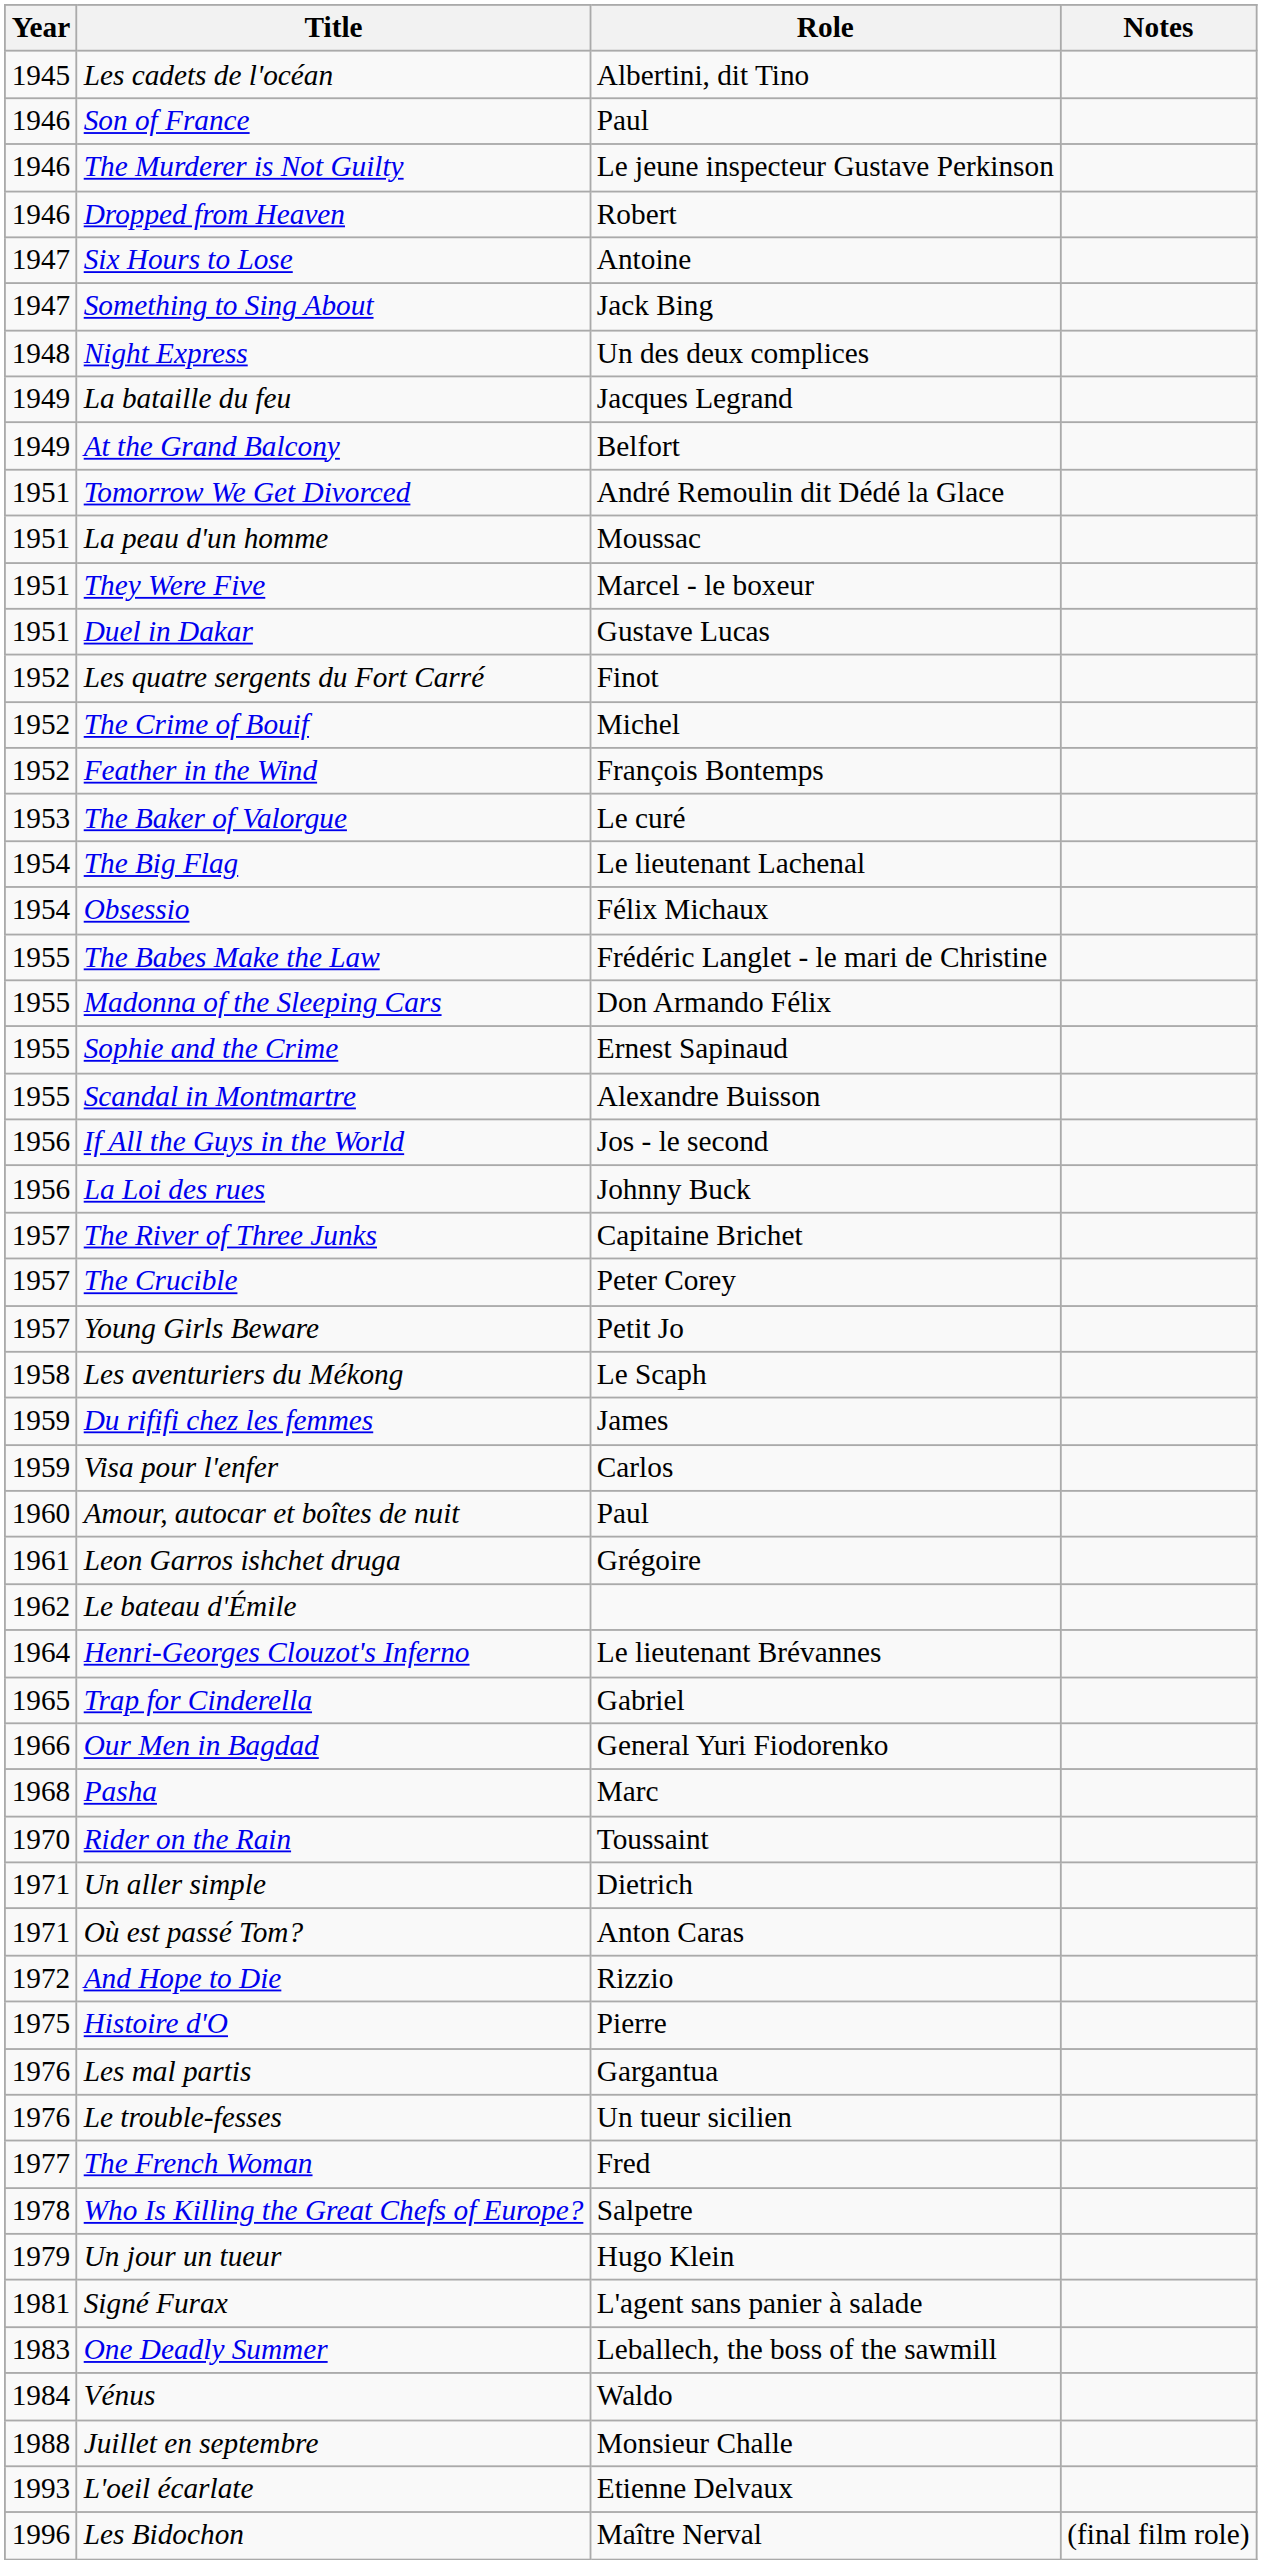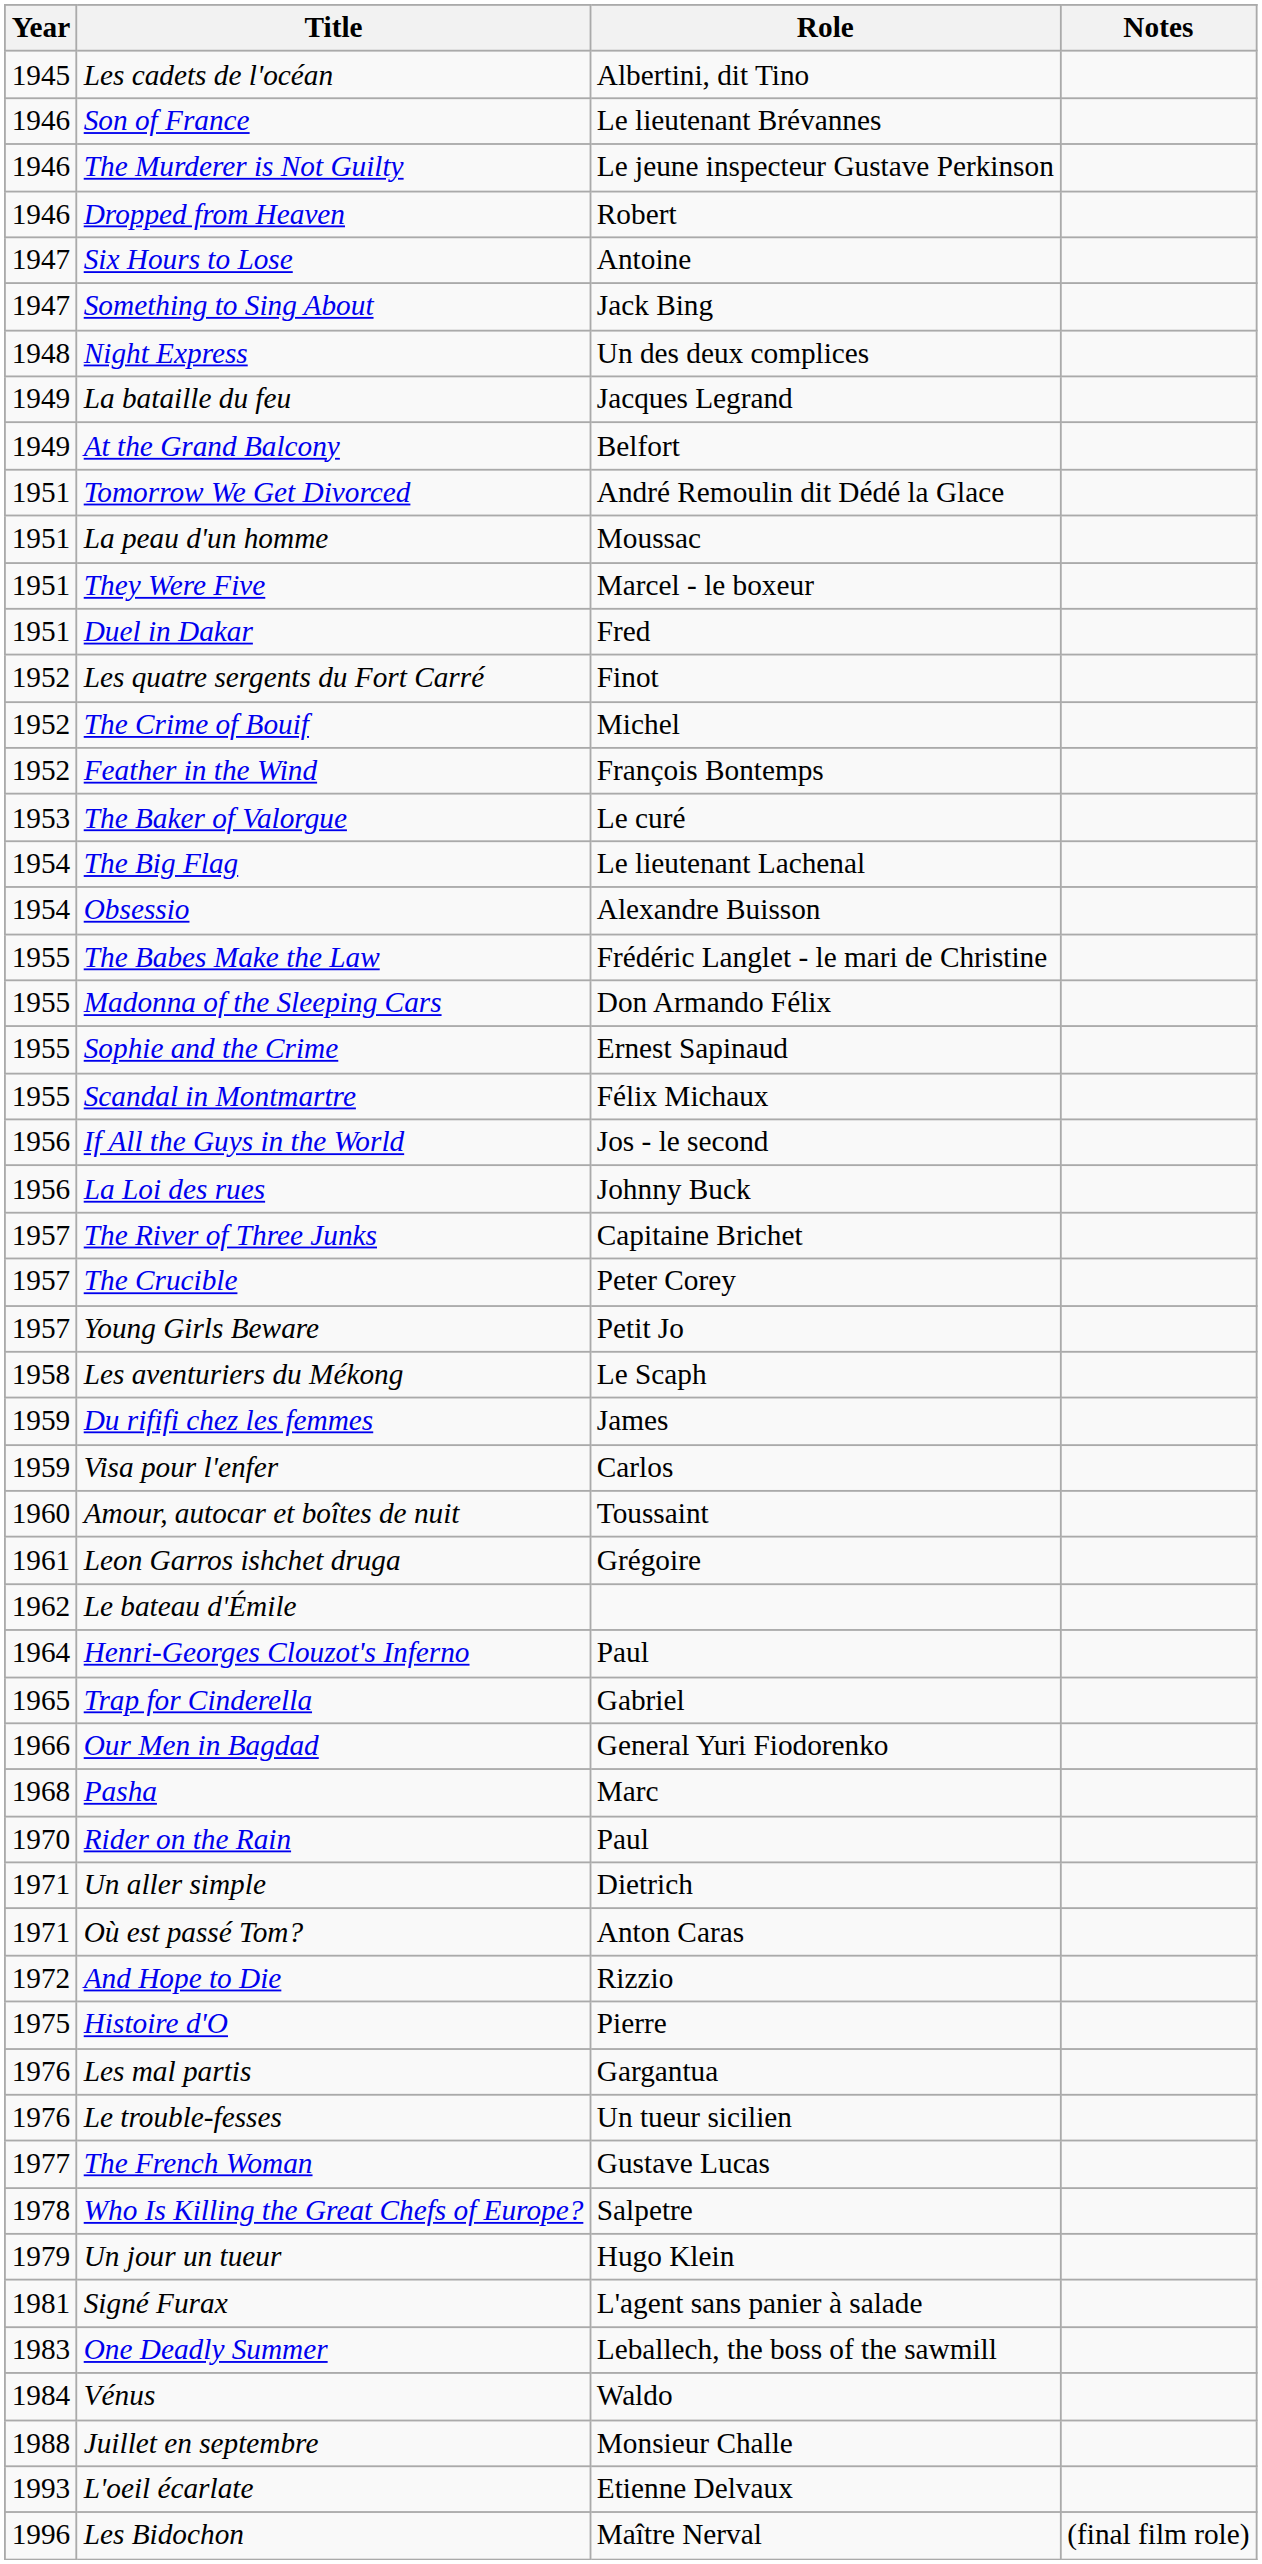Son of France | Role: Paul -> Le lieutenant Brévannes
Duel in Dakar | Role: Gustave Lucas -> Fred
Obsessio | Role: Félix Michaux -> Alexandre Buisson
Scandal in Montmartre | Role: Alexandre Buisson -> Félix Michaux
Amour, autocar et boîtes de nuit | Role: Paul -> Toussaint
Henri-Georges Clouzot's Inferno | Role: Le lieutenant Brévannes -> Paul
Rider on the Rain | Role: Toussaint -> Paul
The French Woman | Role: Fred -> Gustave Lucas
